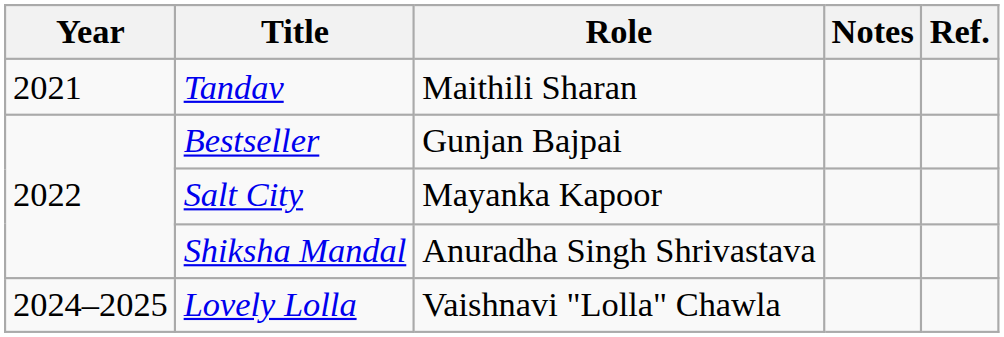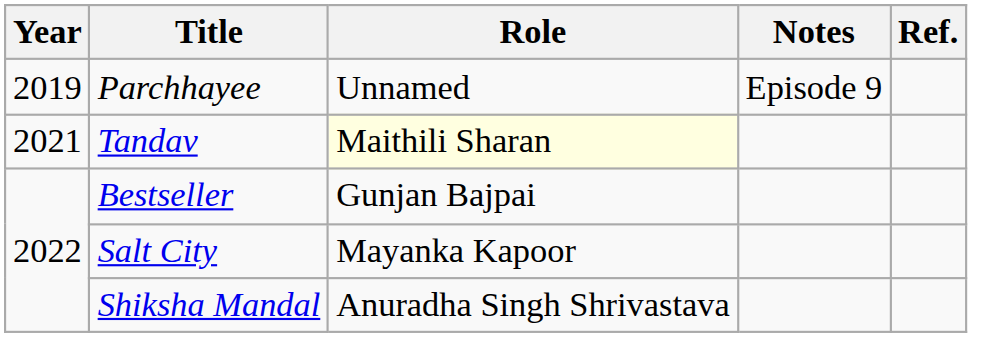+ row: 2019 | Parchhayee | Unnamed | Episode 9
Tandav | Role: no background -> lightyellow background
- row: 2024–2025 | Lovely Lolla | Vaishnavi "Lolla" Chawla
